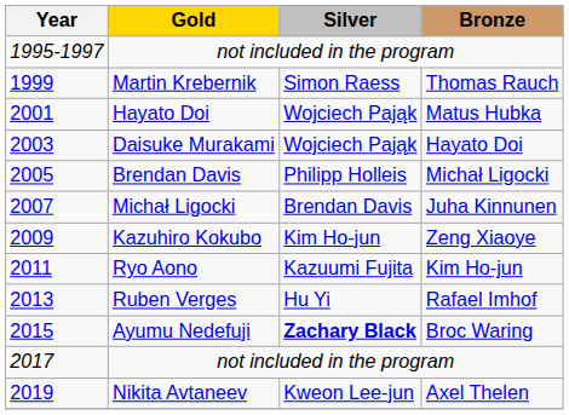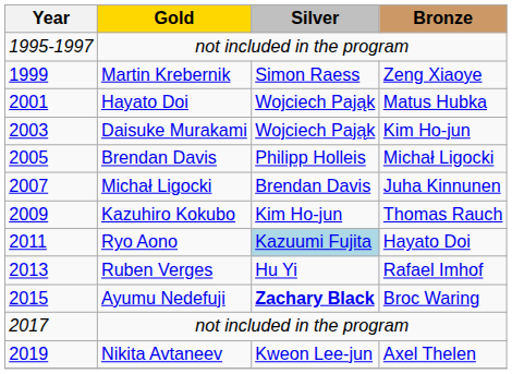Martin Krebernik | Bronze: Thomas Rauch -> Zeng Xiaoye
Daisuke Murakami | Bronze: Hayato Doi -> Kim Ho-jun
Kazuhiro Kokubo | Bronze: Zeng Xiaoye -> Thomas Rauch
Ryo Aono | Silver: no background -> lightblue background
Ryo Aono | Bronze: Kim Ho-jun -> Hayato Doi
